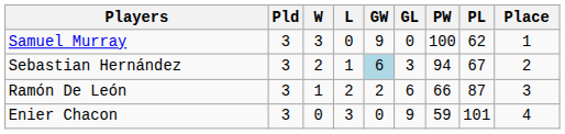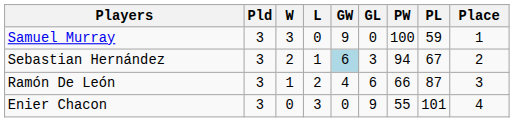Samuel Murray | PL: 62 -> 59
Ramón De León | GW: 2 -> 4
Enier Chacon | PW: 59 -> 55
